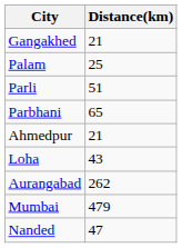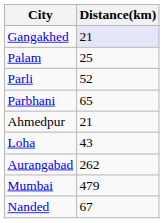Gangakhed | Distance(km): no background -> lavender background
Parli | Distance(km): 51 -> 52
Nanded | Distance(km): 47 -> 67
